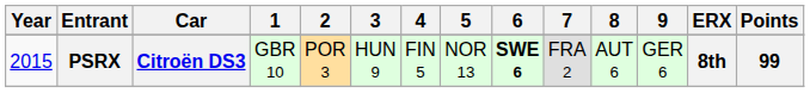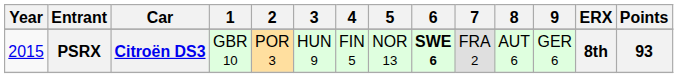PSRX | Points: 99 -> 93
